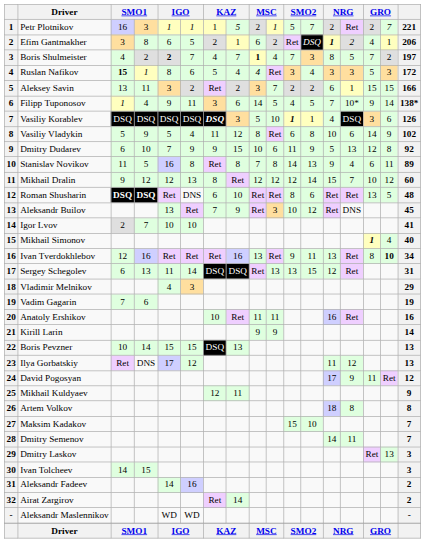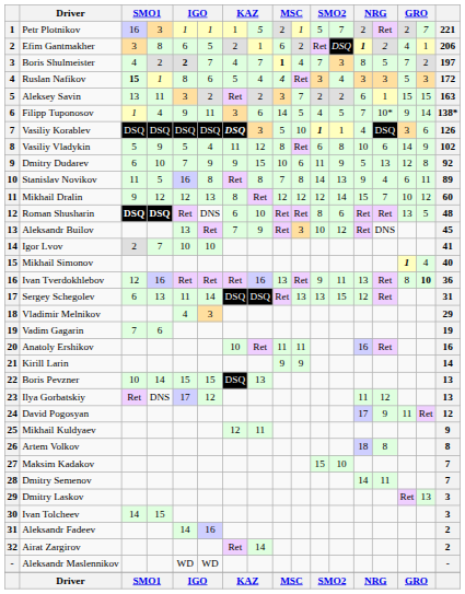Aleksey Savin | column 17: 166 -> 163
Ivan Tverdokhlebov | column 17: 34 -> 36
